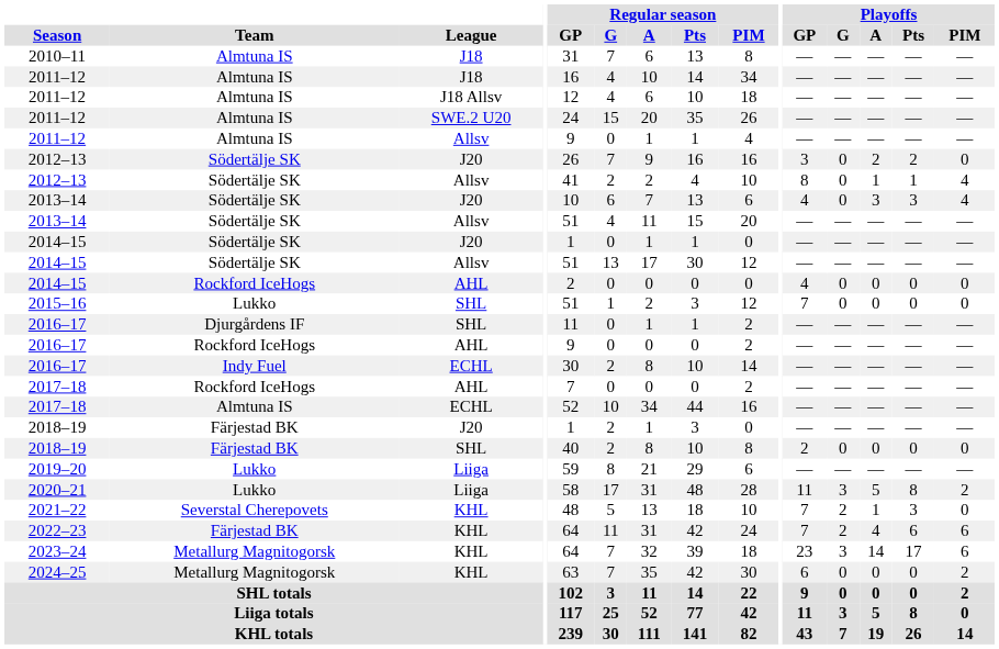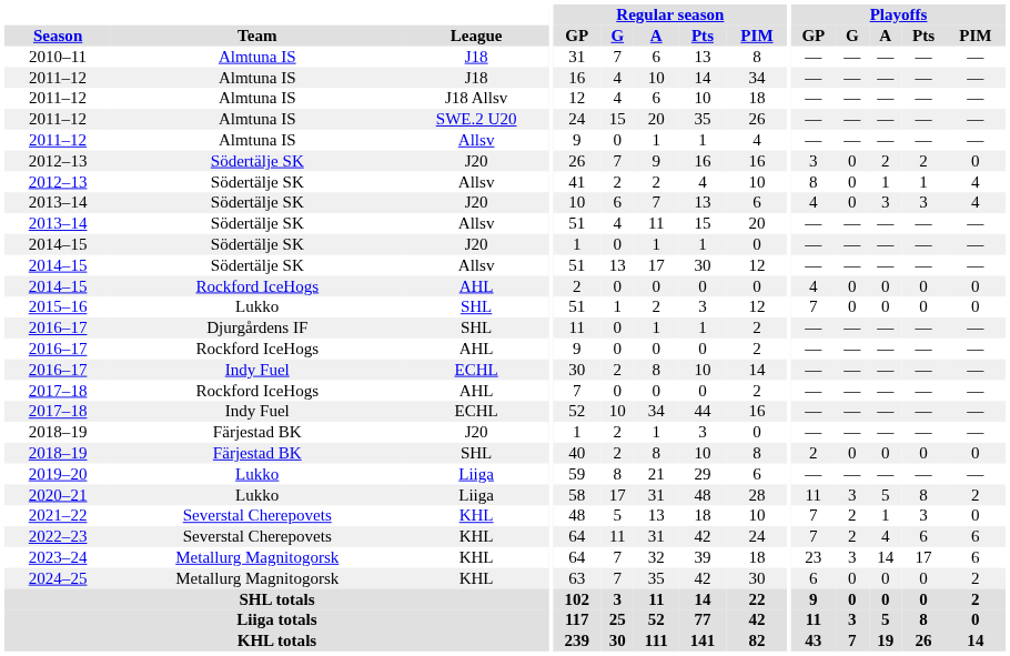2017–18 / ECHL | Team: Almtuna IS -> Indy Fuel
2022–23 | Team: Färjestad BK -> Severstal Cherepovets
